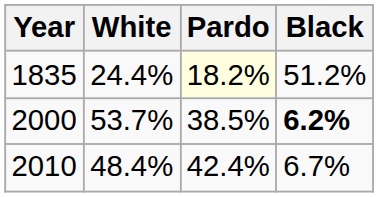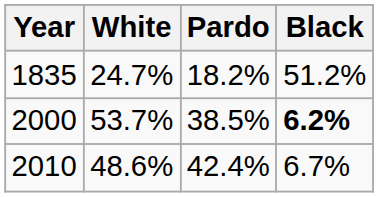1835 | White: 24.4% -> 24.7%
1835 | Pardo: lightyellow background -> no background
2010 | White: 48.4% -> 48.6%
